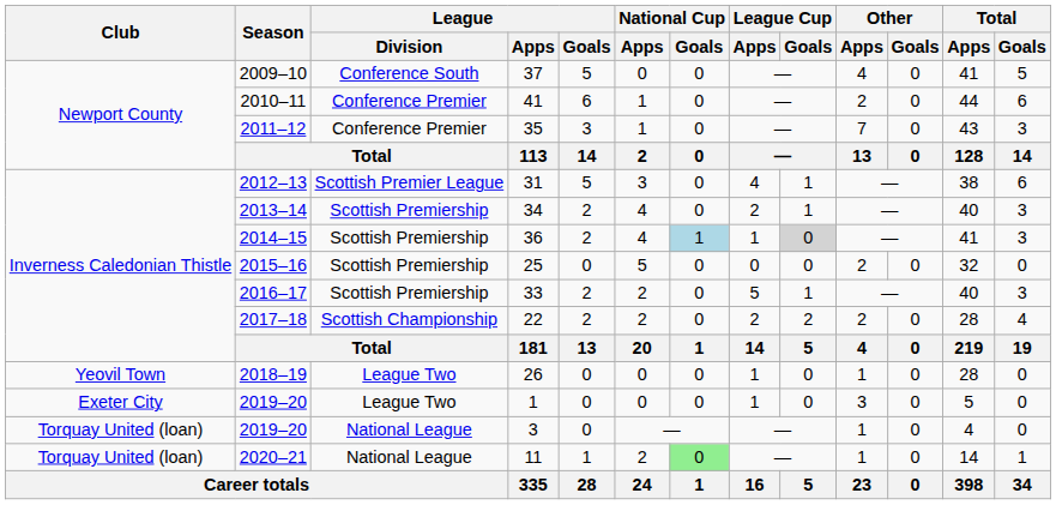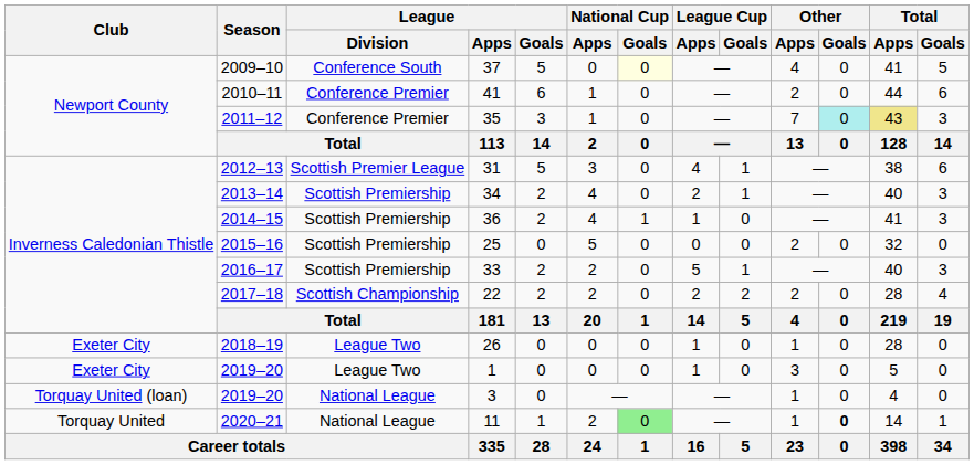37 | National Cup / Goals: no background -> lightyellow background
35 | Other / Goals: no background -> paleturquoise background
35 | Total / Apps: no background -> khaki background
36 | National Cup / Goals: lightblue background -> no background
36 | League Cup / Goals: lightgrey background -> no background
26 | Club: Yeovil Town -> Exeter City
11 | Club: Torquay United (loan) -> Torquay United
11 | Other / Goals: normal -> bold
